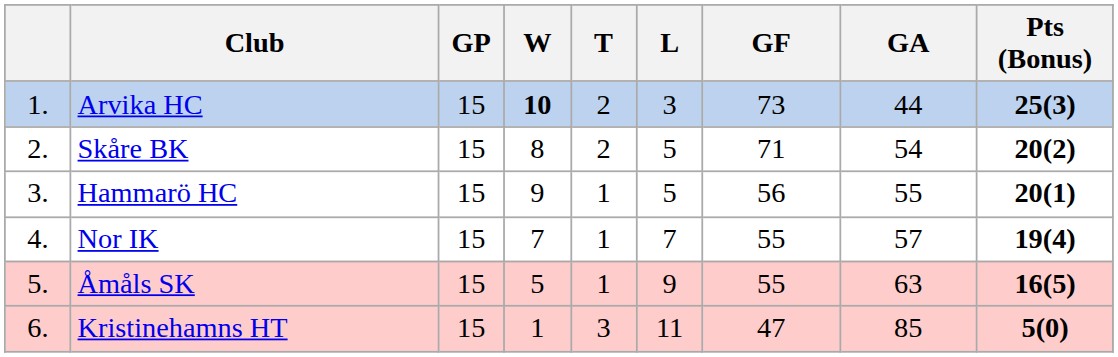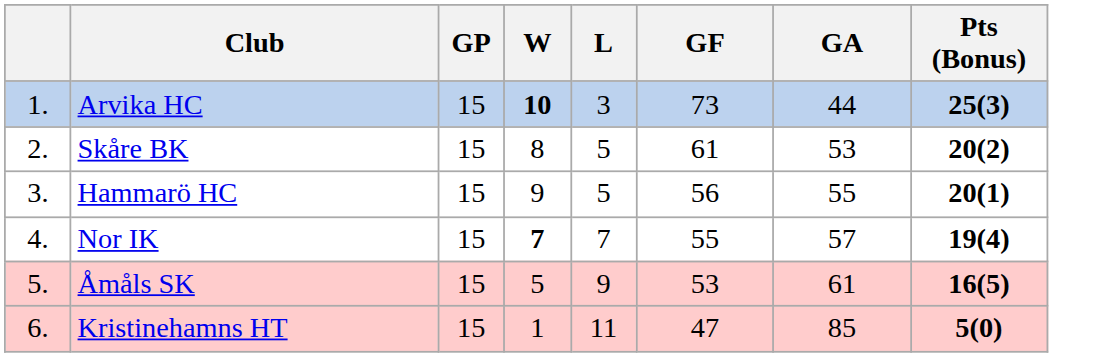- column: T | 2 | 2 | 1 | 1 | 1 | 3
Skåre BK | GF: 71 -> 61
Skåre BK | GA: 54 -> 53
Nor IK | W: normal -> bold
Åmåls SK | GF: 55 -> 53
Åmåls SK | GA: 63 -> 61
